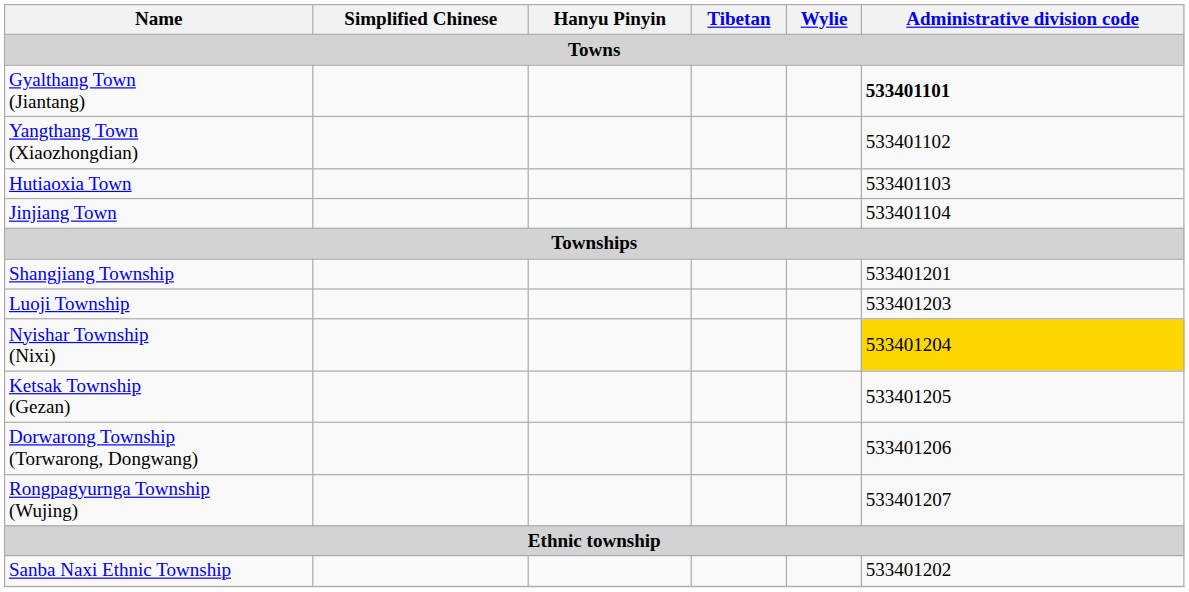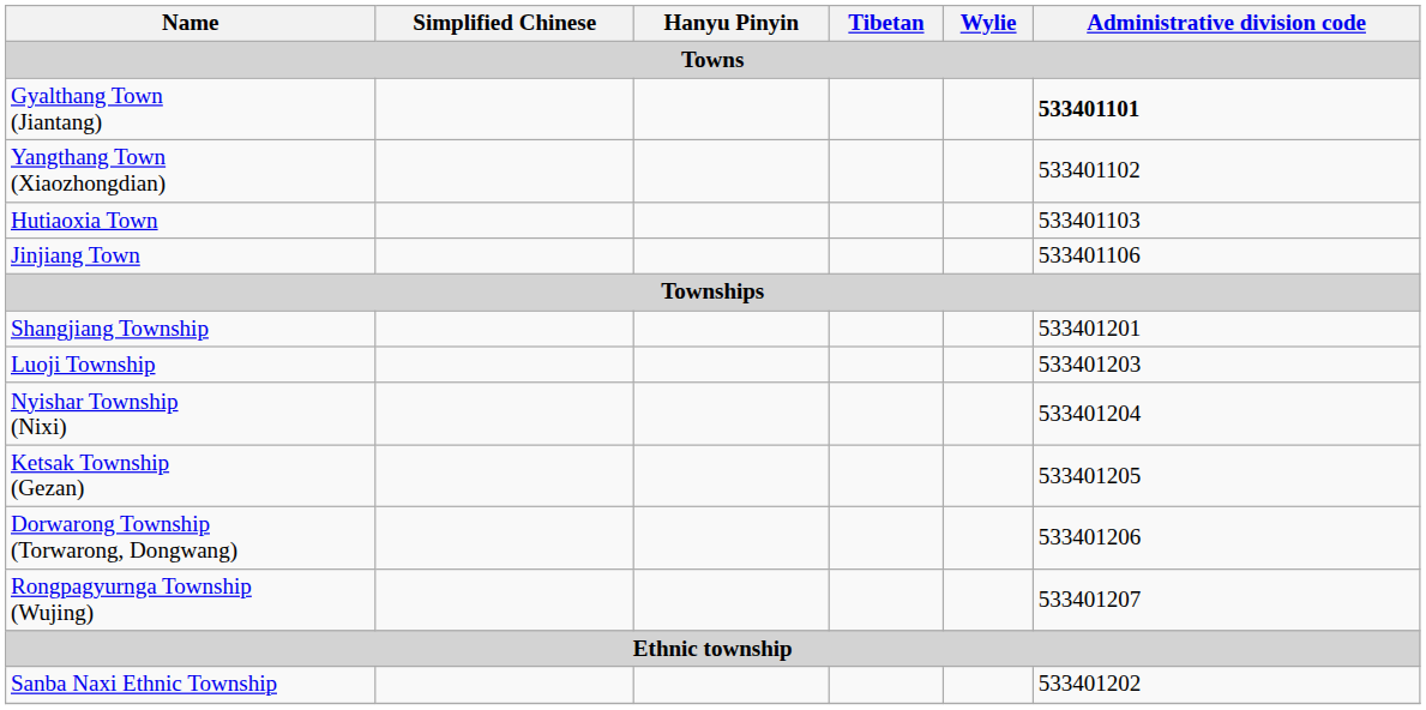Jinjiang Town | Administrative division code: 533401104 -> 533401106
Nyishar Township (Nixi) | Administrative division code: gold background -> no background
